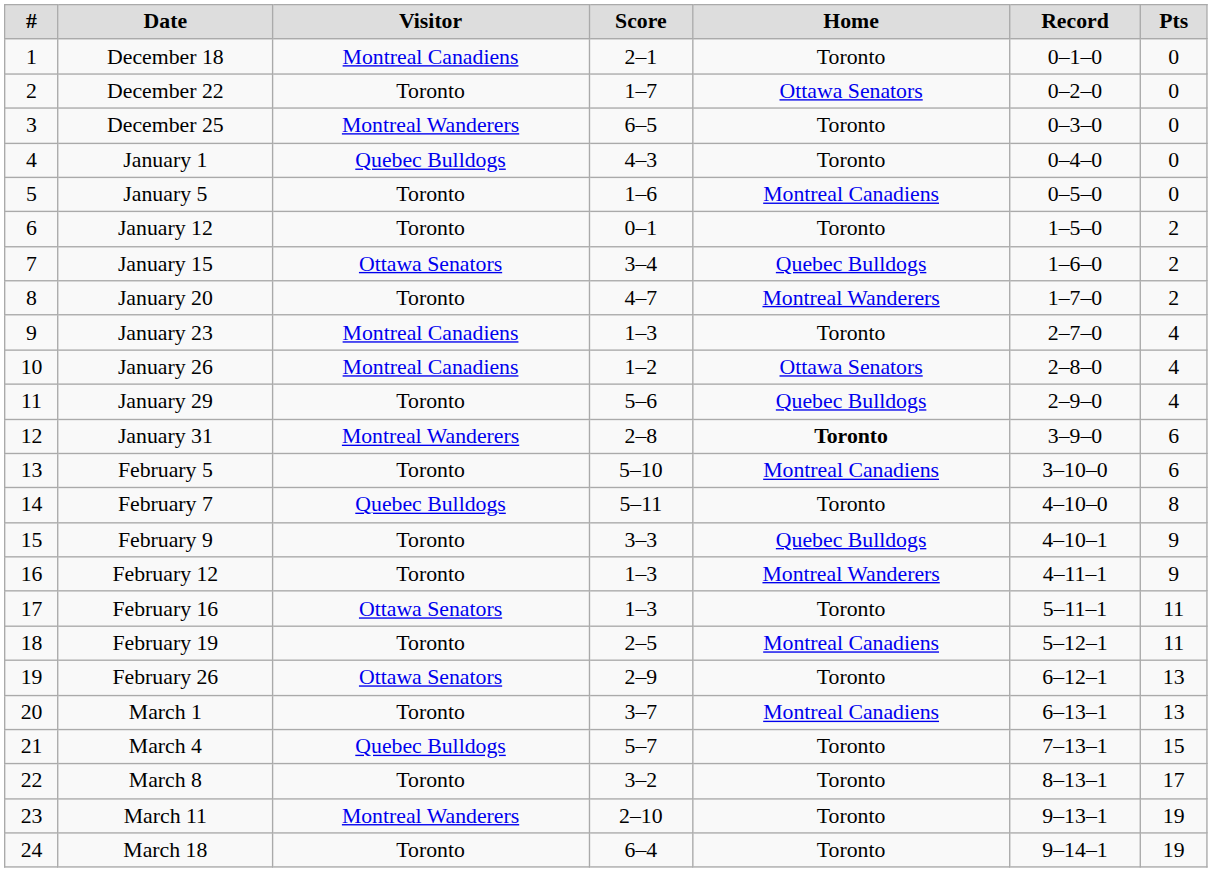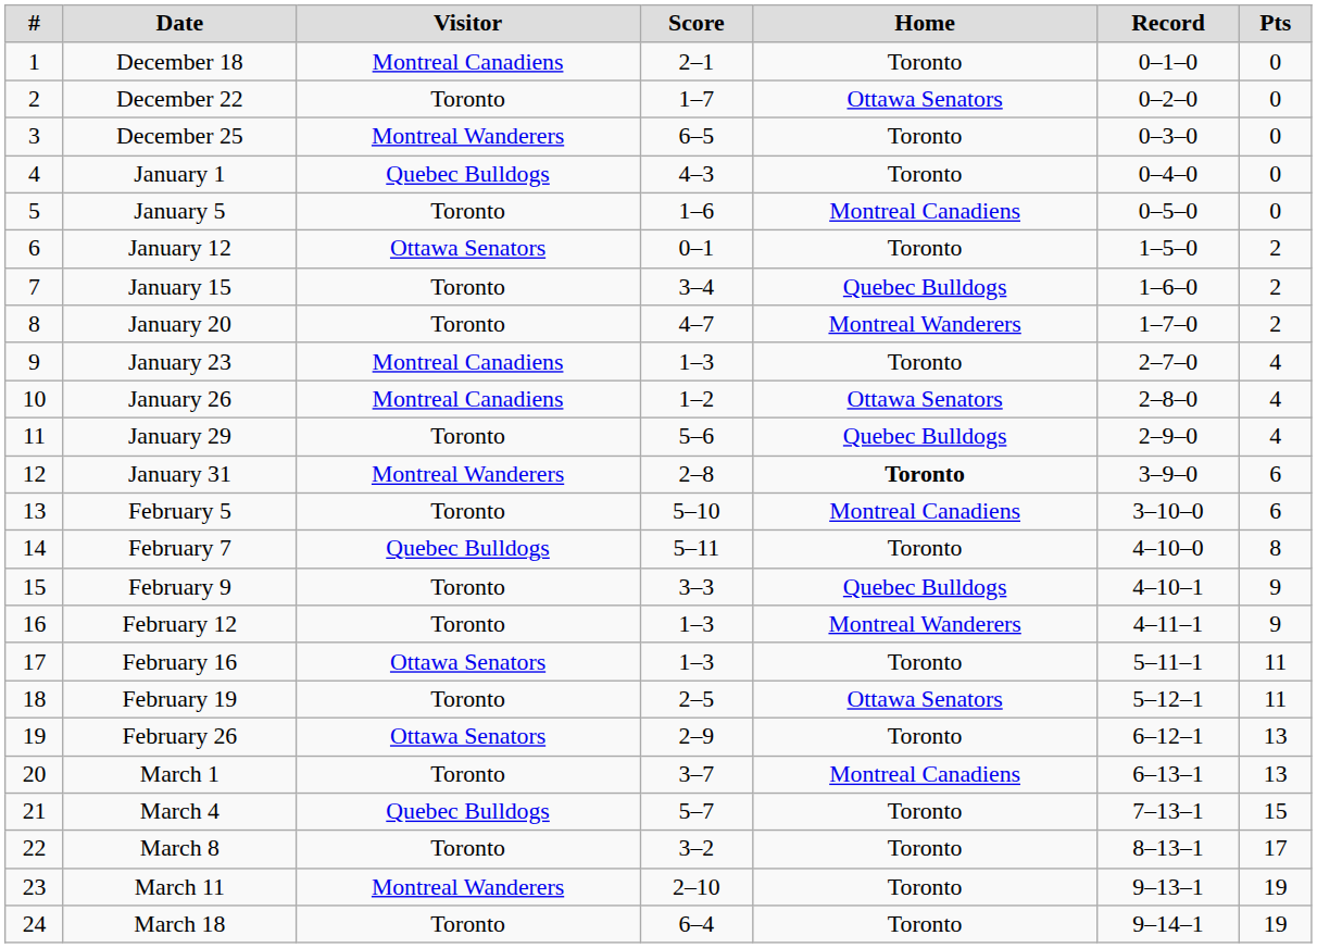January 12 | Visitor: Toronto -> Ottawa Senators
January 15 | Visitor: Ottawa Senators -> Toronto
February 19 | Home: Montreal Canadiens -> Ottawa Senators
